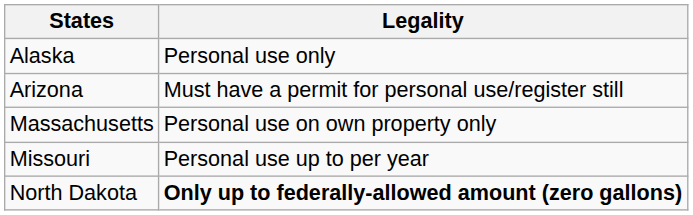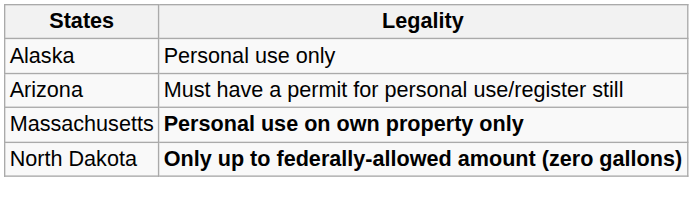Massachusetts | Legality: normal -> bold
- row: Missouri | Personal use up to per year
